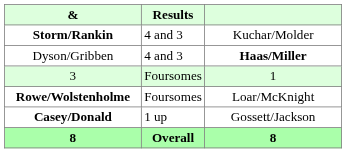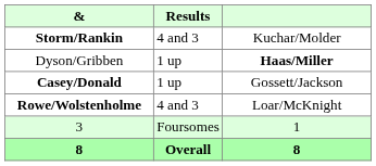Dyson/Gribben | Results: 4 and 3 -> 1 up
rows swapped: Casey/Donald <-> 3
Rowe/Wolstenholme | Results: Foursomes -> 4 and 3
